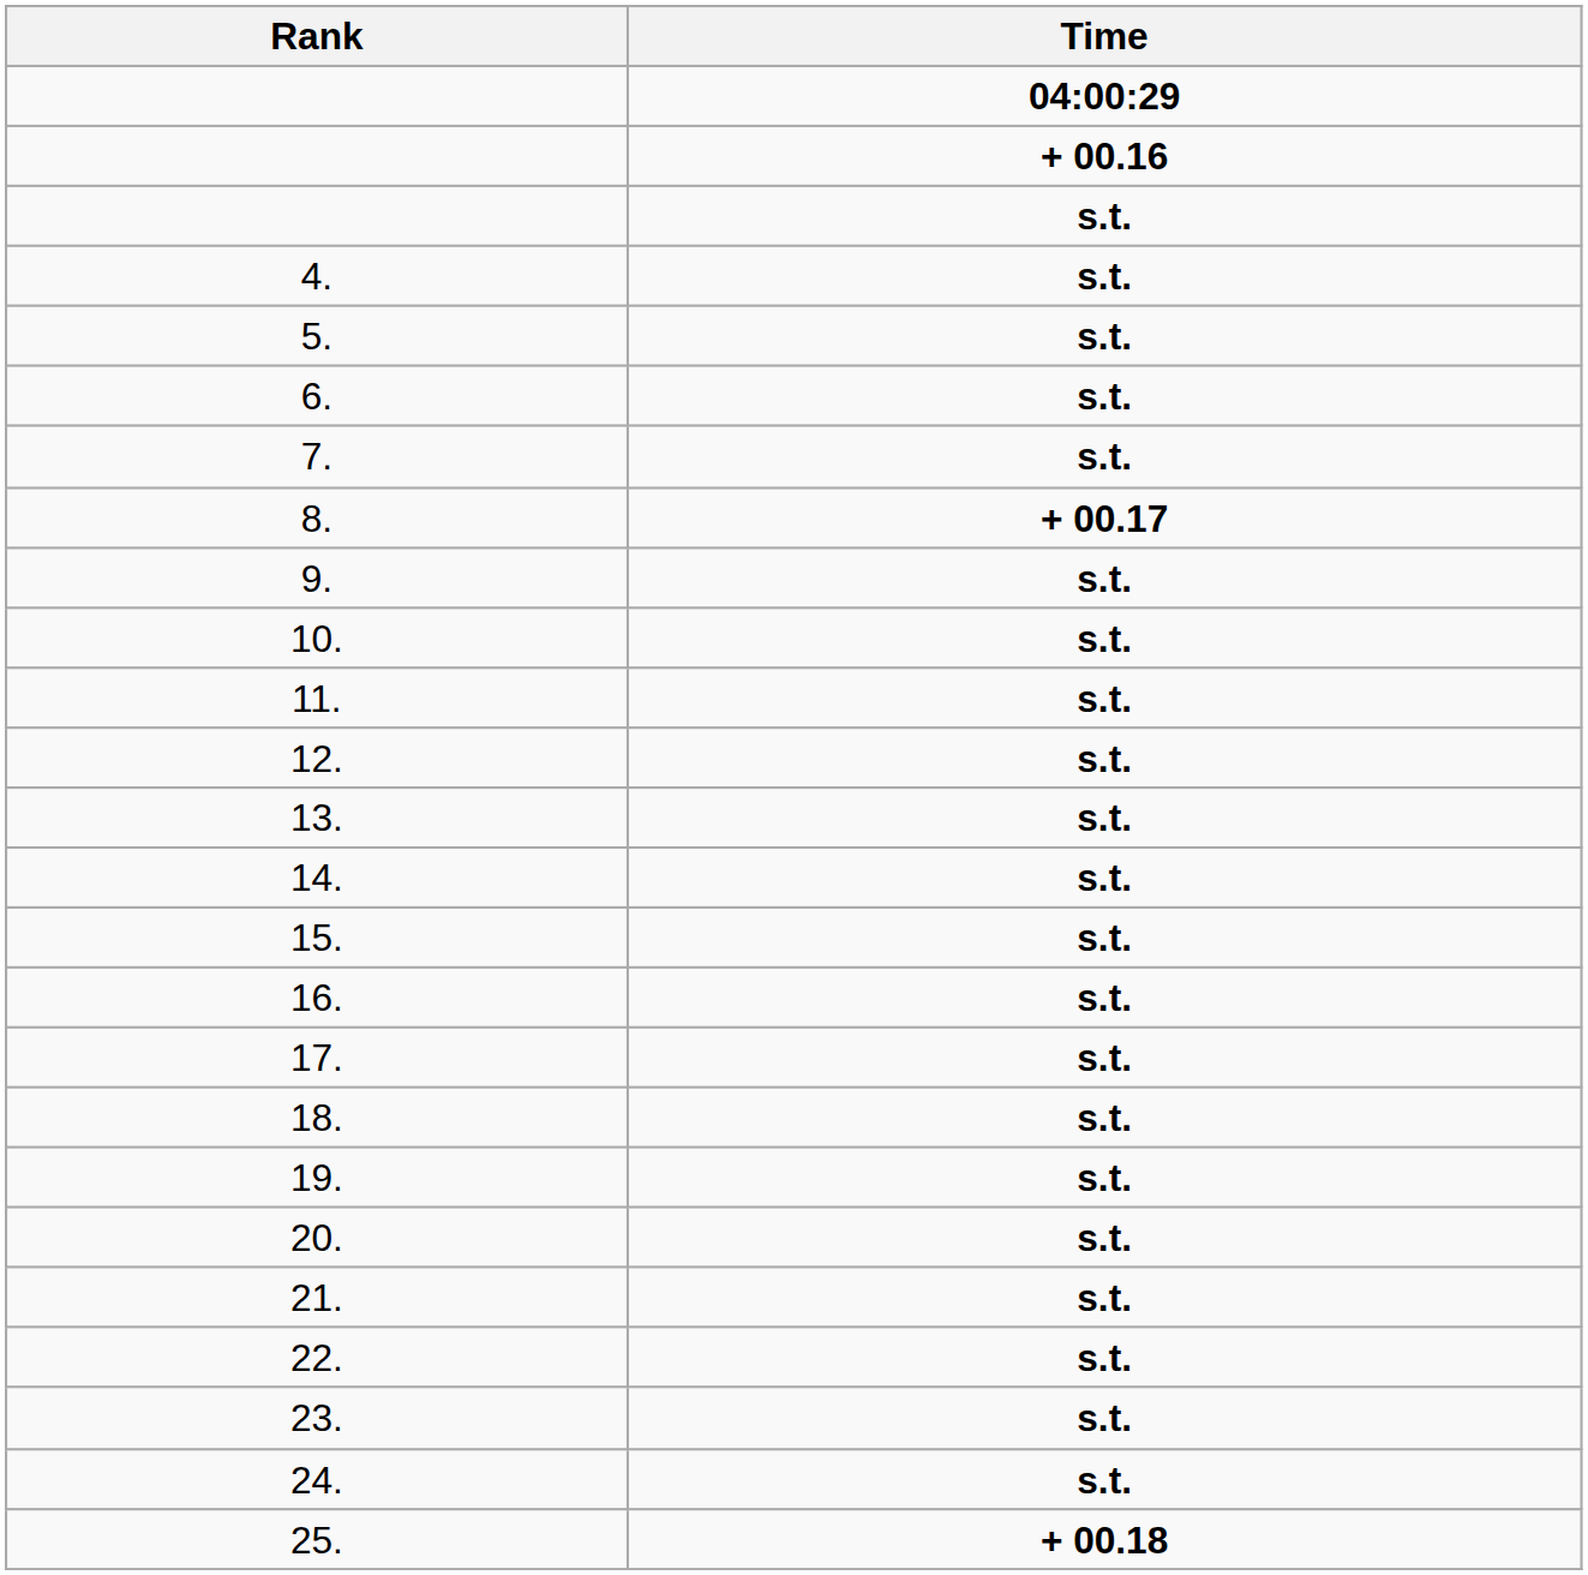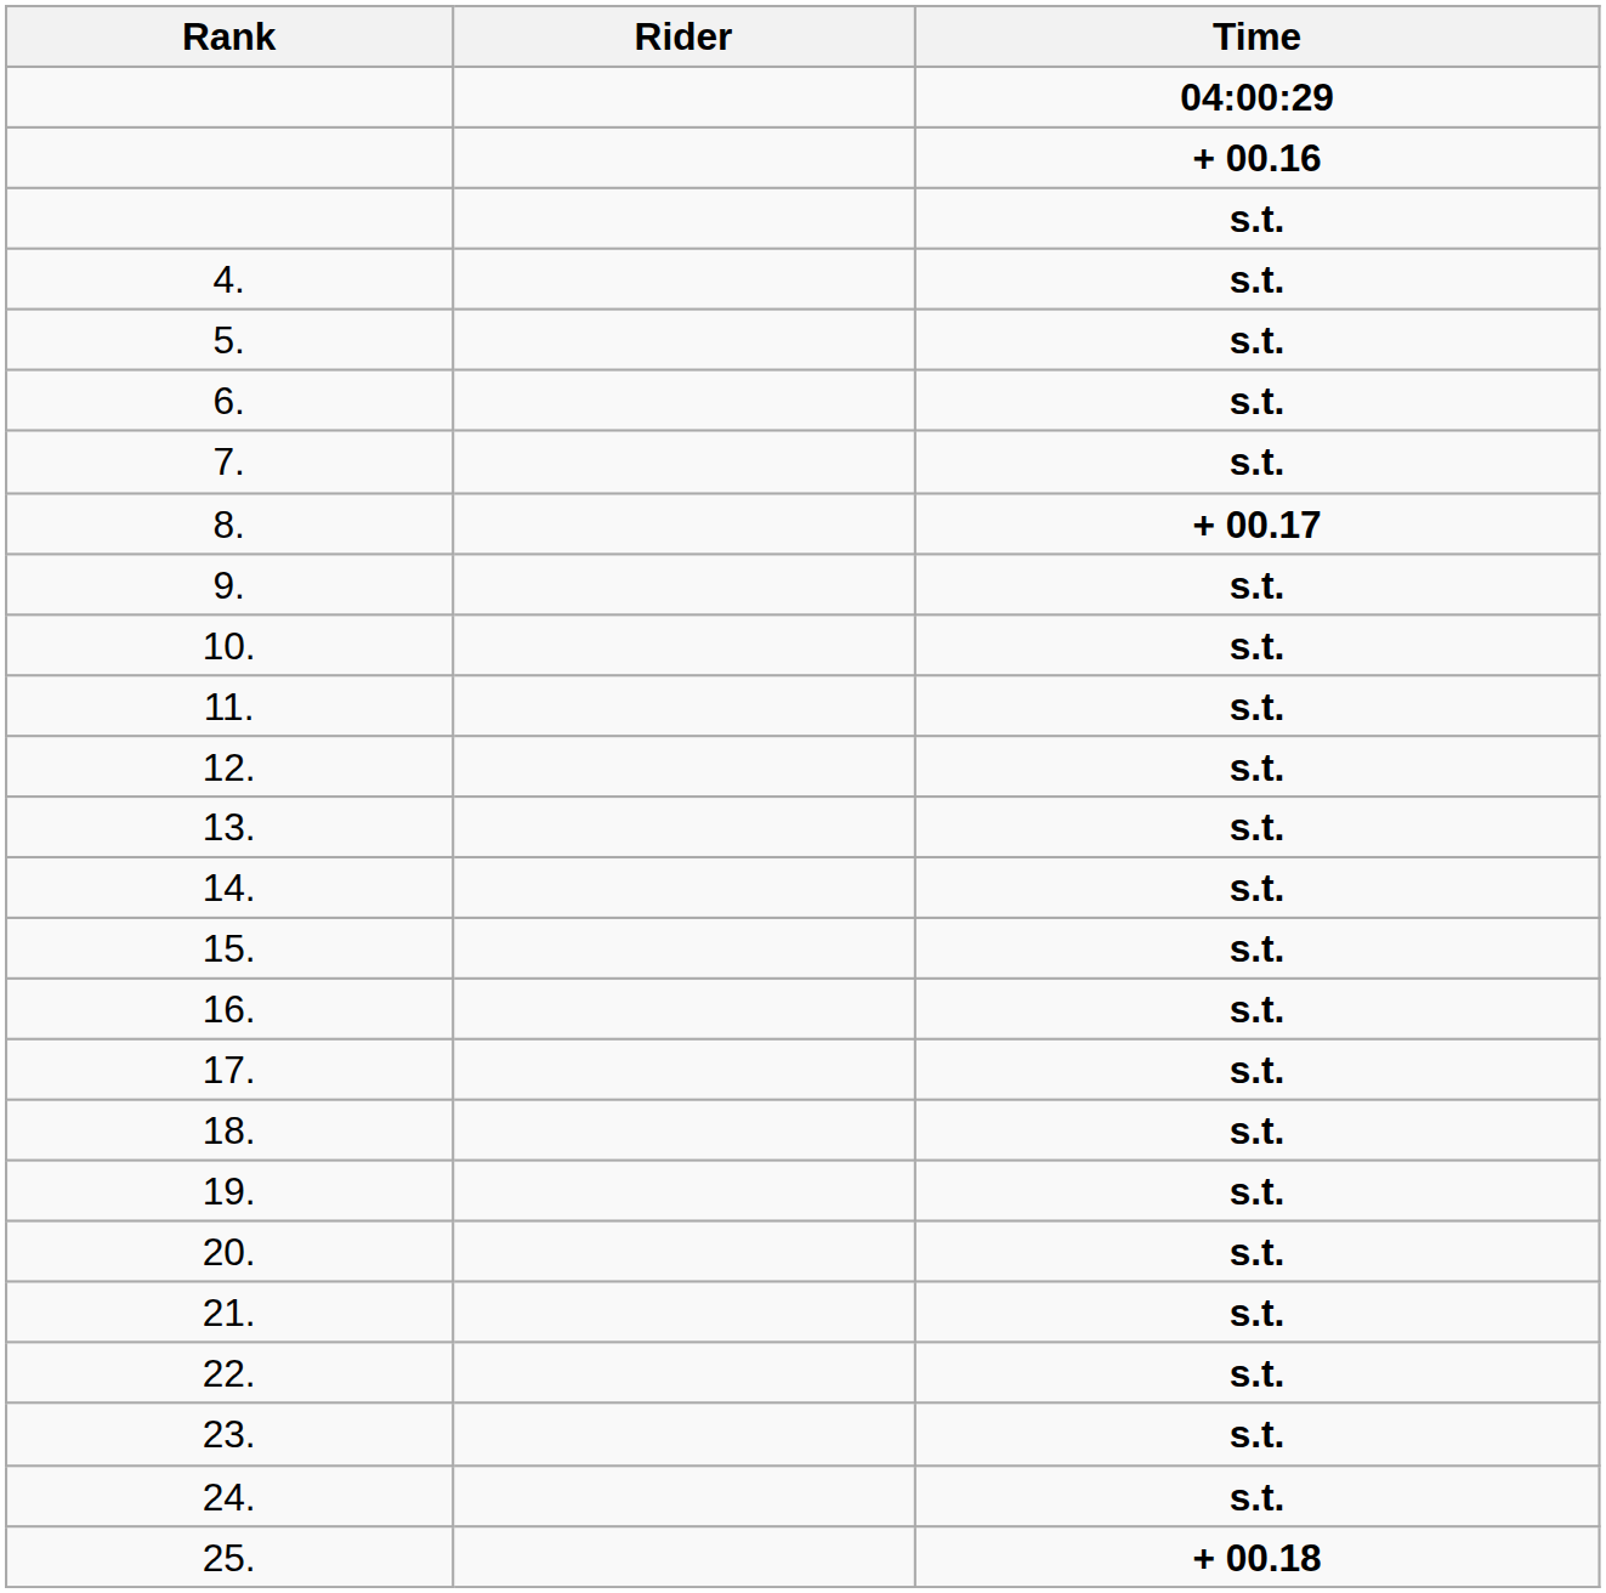+ column: Rider
